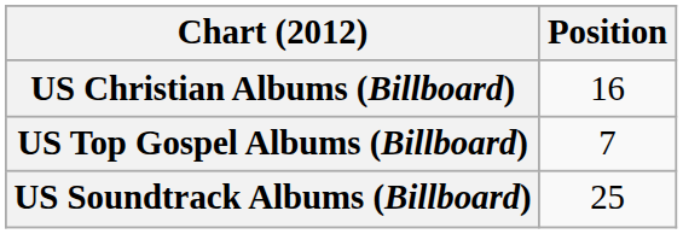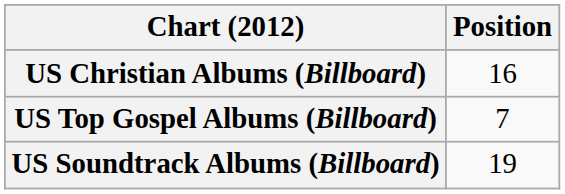US Soundtrack Albums (Billboard) | Position: 25 -> 19
